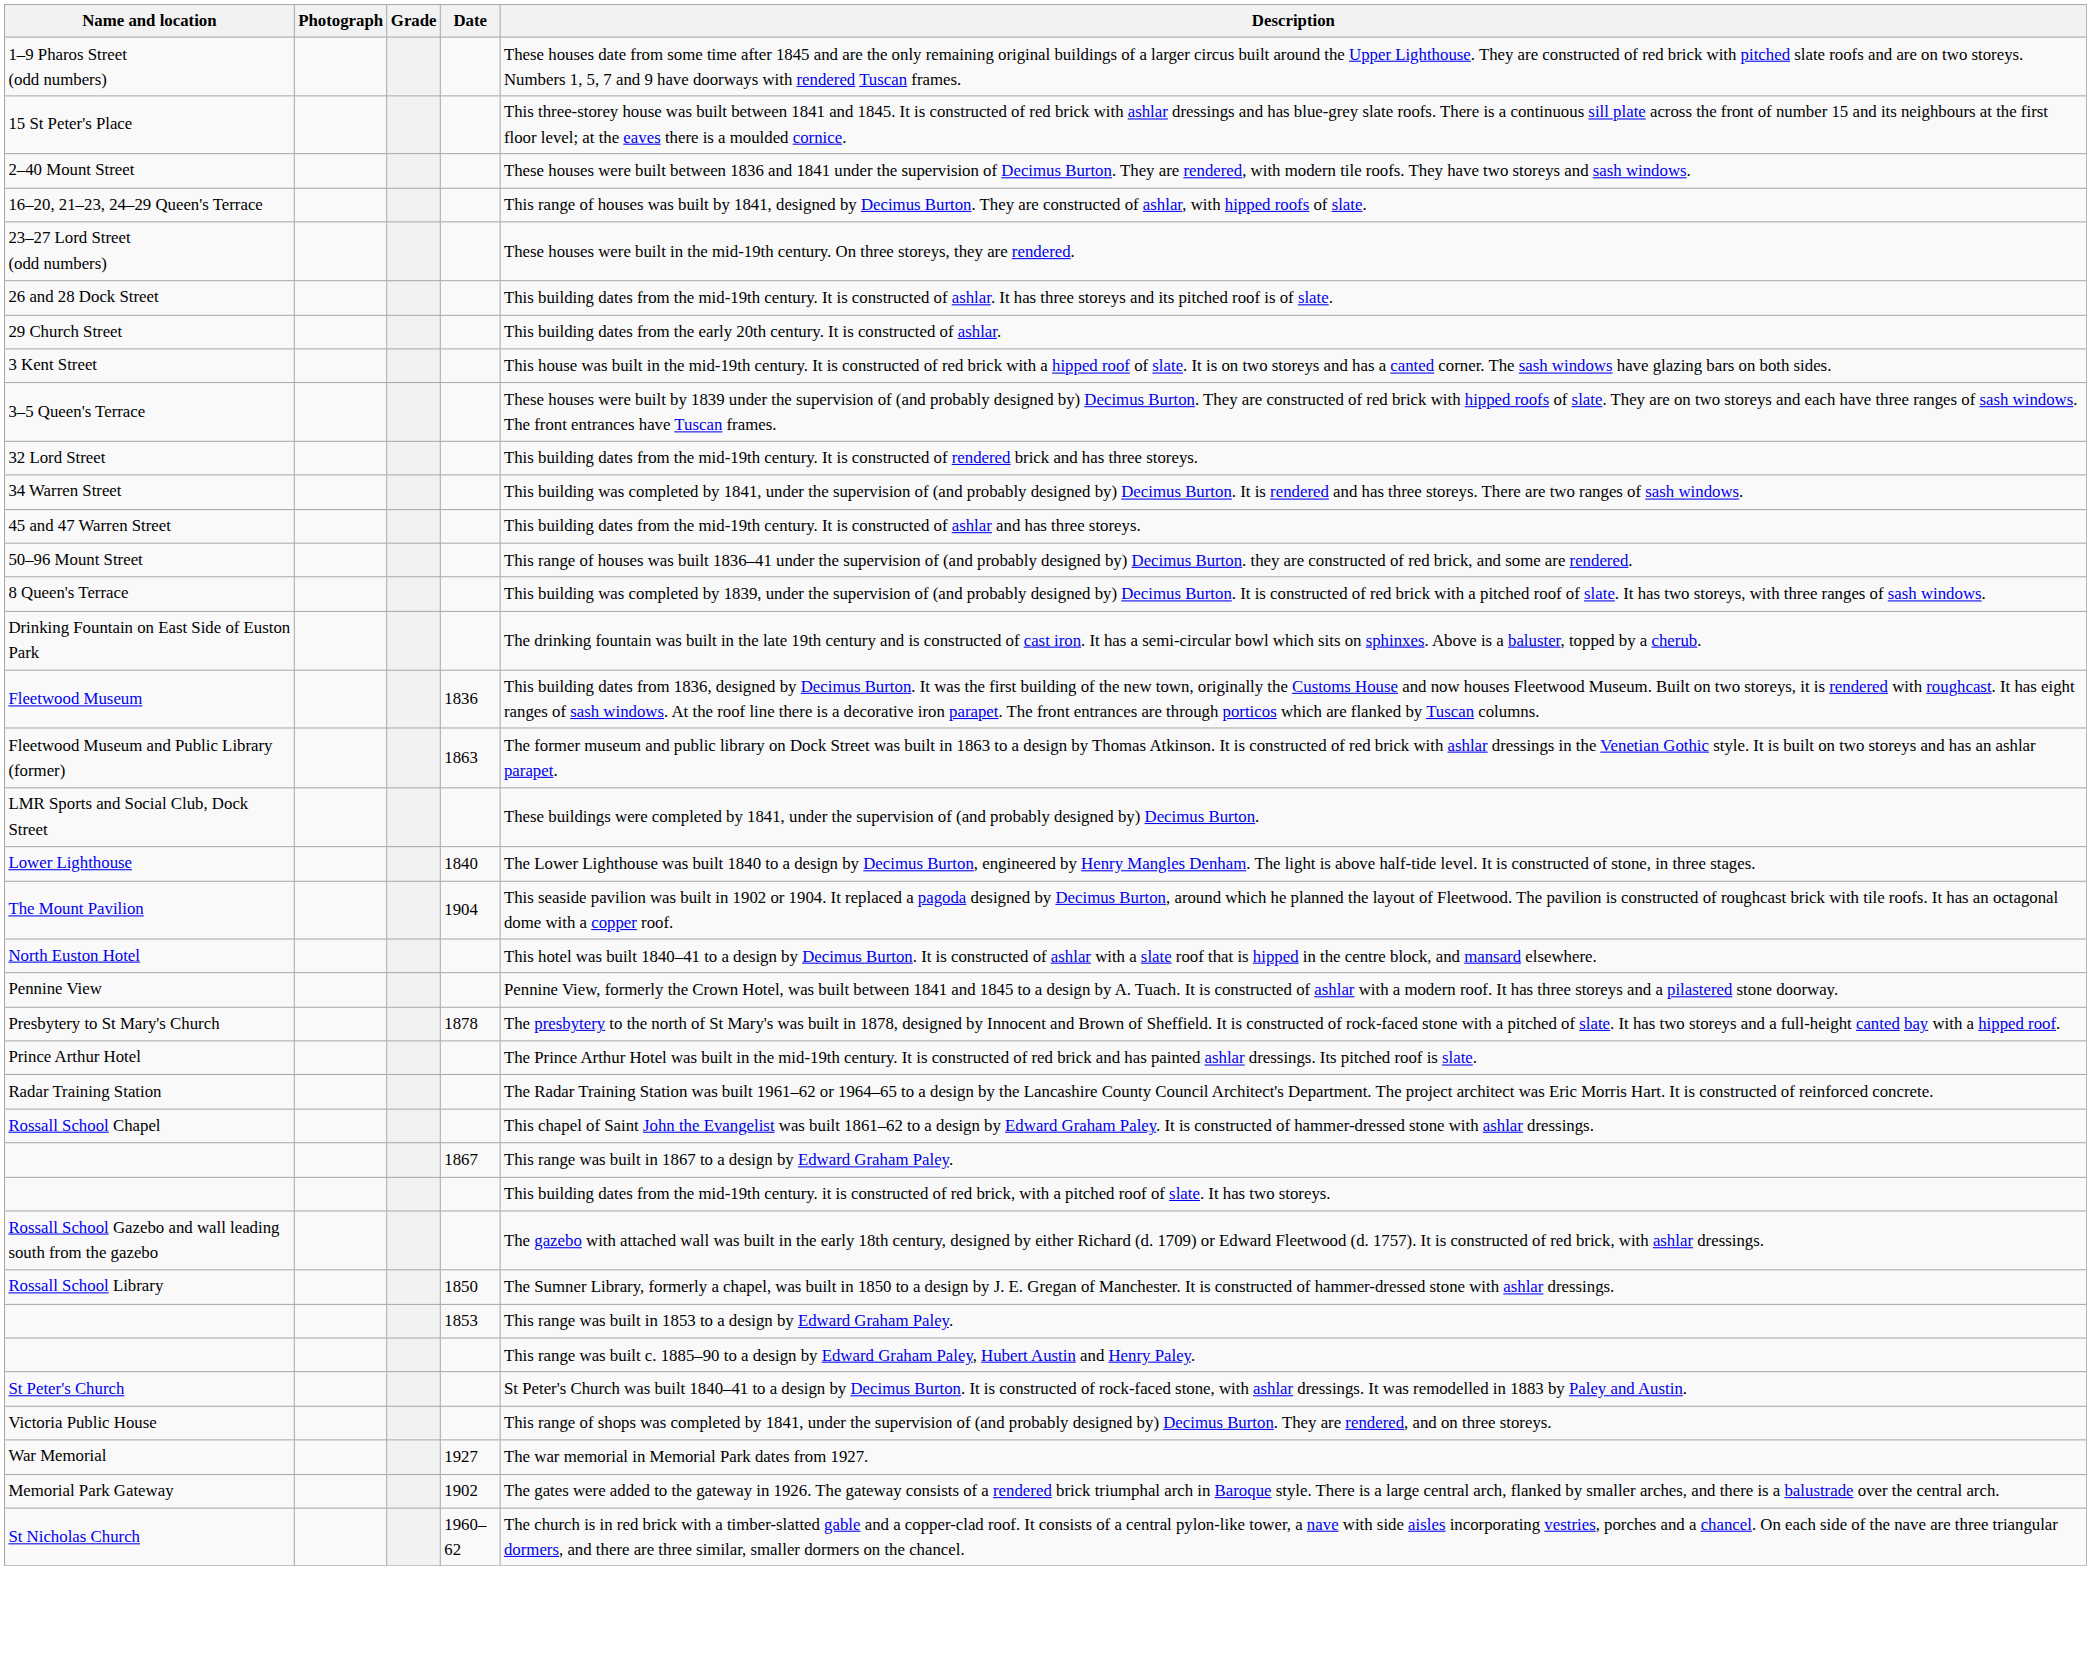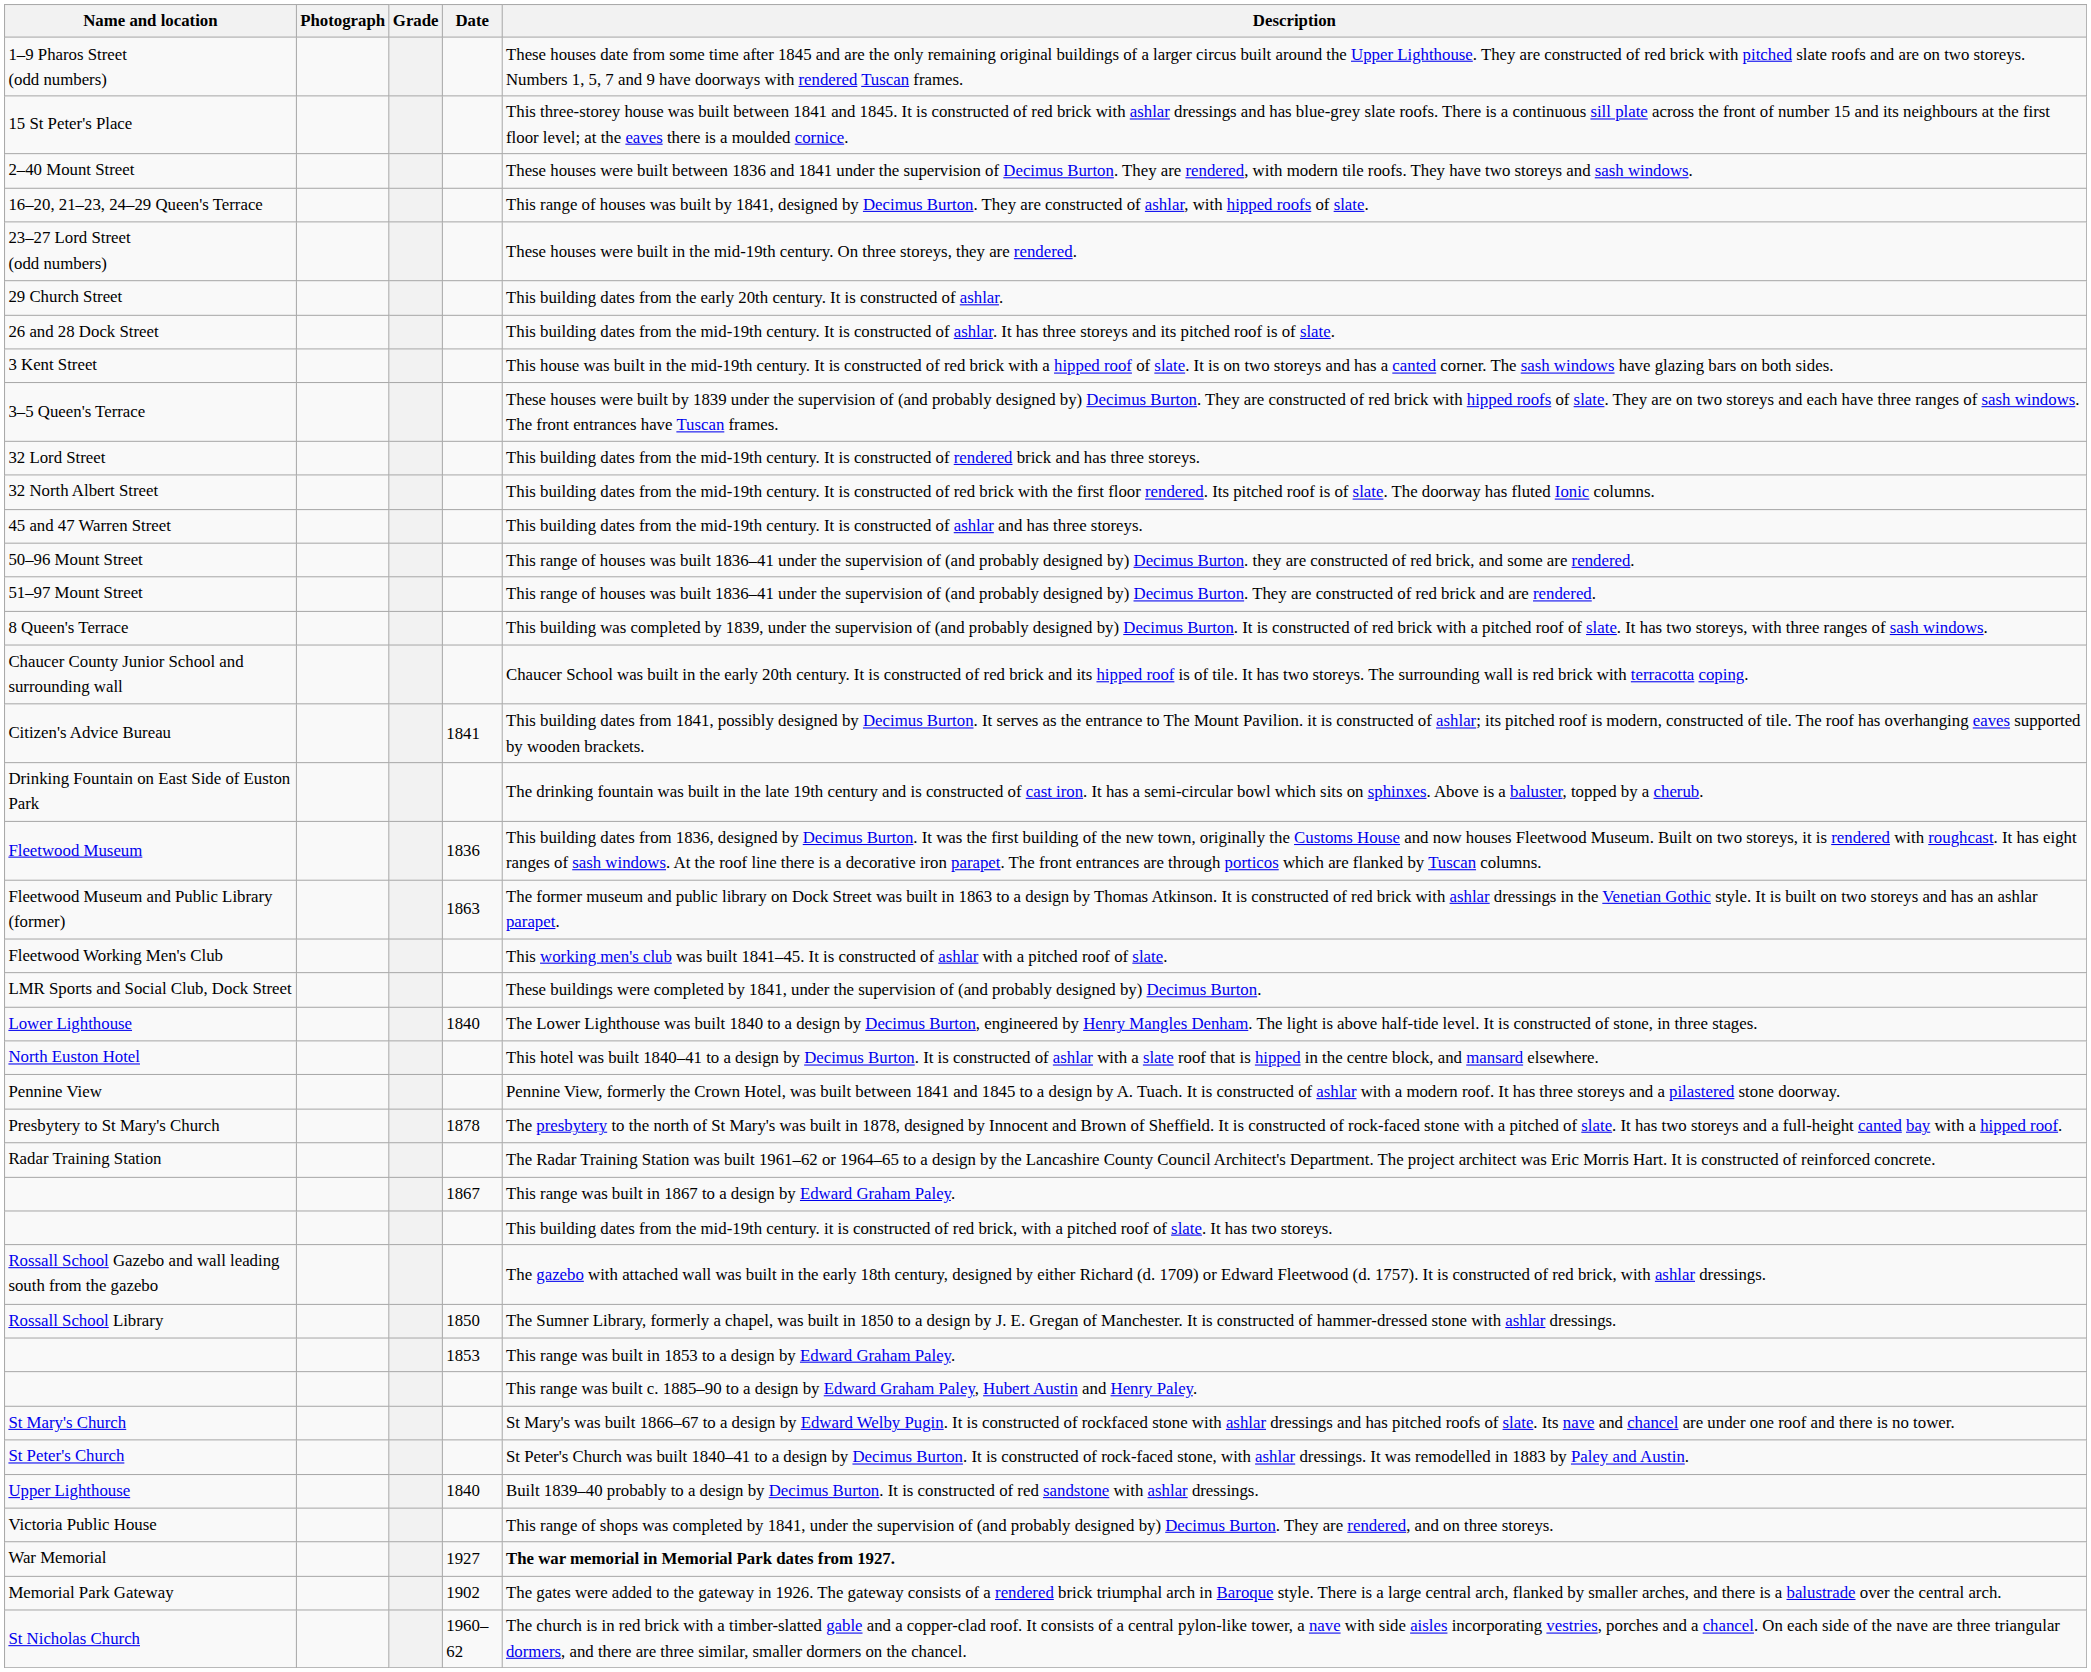rows swapped: 26 and 28 Dock Street <-> 29 Church Street
+ row: 32 North Albert Street | This building dates from the mid-19th century. It is constructed of red brick with the first floor rendered. Its pitched roof is of slate. The doorway has fluted Ionic columns.
- row: 34 Warren Street | This building was completed by 1841, under the supervision of (and probably designed by) Decimus Burton. It is rendered and has three storeys. There are two ranges of sash windows.
+ row: 51–97 Mount Street | This range of houses was built 1836–41 under the supervision of (and probably designed by) Decimus Burton. They are constructed of red brick and are rendered.
+ row: Chaucer County Junior School and surrounding wall | Chaucer School was built in the early 20th century. It is constructed of red brick and its hipped roof is of tile. It has two storeys. The surrounding wall is red brick with terracotta coping.
+ row: Citizen's Advice Bureau | 1841 | This building dates from 1841, possibly designed by Decimus Burton. It serves as the entrance to The Mount Pavilion. it is constructed of ashlar; its pitched roof is modern, constructed of tile. The roof has overhanging eaves supported by wooden brackets.
+ row: Fleetwood Working Men's Club | This working men's club was built 1841–45. It is constructed of ashlar with a pitched roof of slate.
- row: The Mount Pavilion | 1904 | This seaside pavilion was built in 1902 or 1904. It replaced a pagoda designed by Decimus Burton, around which he planned the layout of Fleetwood. The pavilion is constructed of roughcast brick with tile roofs. It has an octagonal dome with a copper roof.
- row: Prince Arthur Hotel | The Prince Arthur Hotel was built in the mid-19th century. It is constructed of red brick and has painted ashlar dressings. Its pitched roof is slate.
- row: Rossall School Chapel | This chapel of Saint John the Evangelist was built 1861–62 to a design by Edward Graham Paley. It is constructed of hammer-dressed stone with ashlar dressings.
+ row: St Mary's Church | St Mary's was built 1866–67 to a design by Edward Welby Pugin. It is constructed of rockfaced stone with ashlar dressings and has pitched roofs of slate. Its nave and chancel are under one roof and there is no tower.
+ row: Upper Lighthouse | 1840 | Built 1839–40 probably to a design by Decimus Burton. It is constructed of red sandstone with ashlar dressings.
War Memorial | Description: normal -> bold
